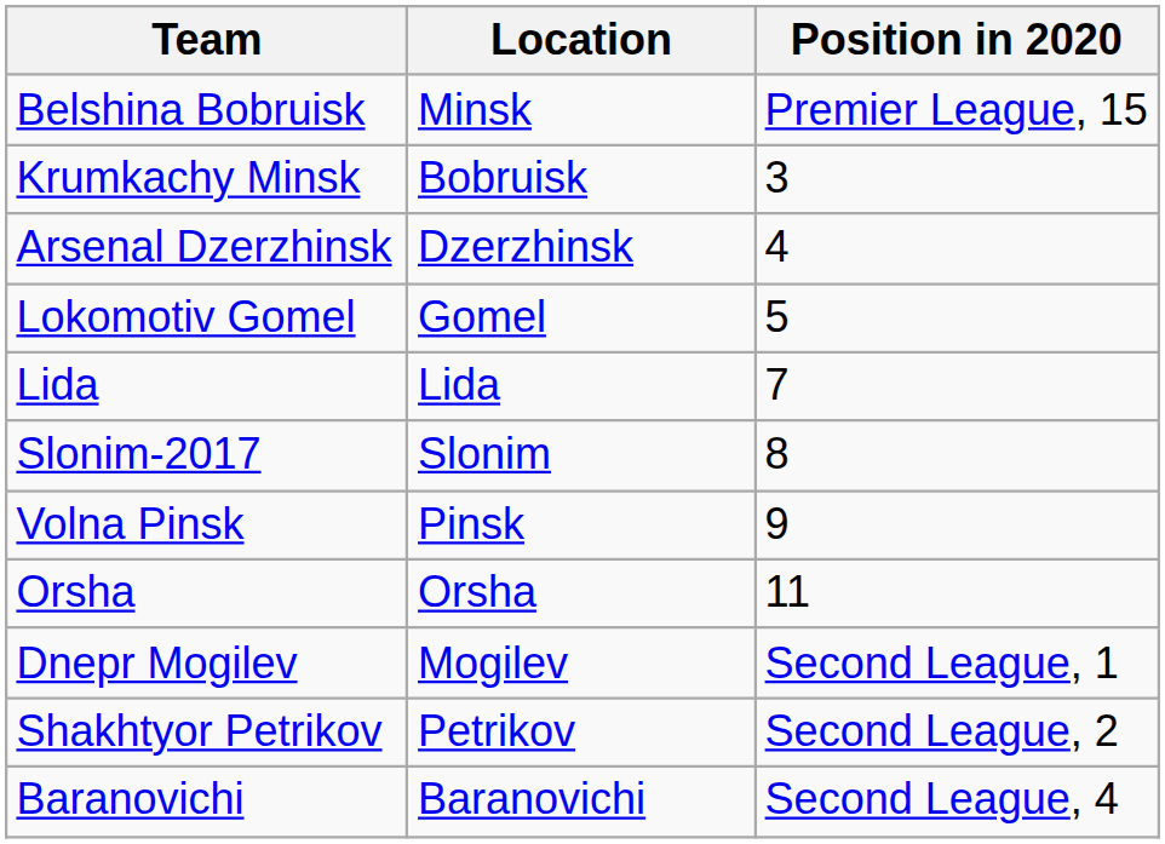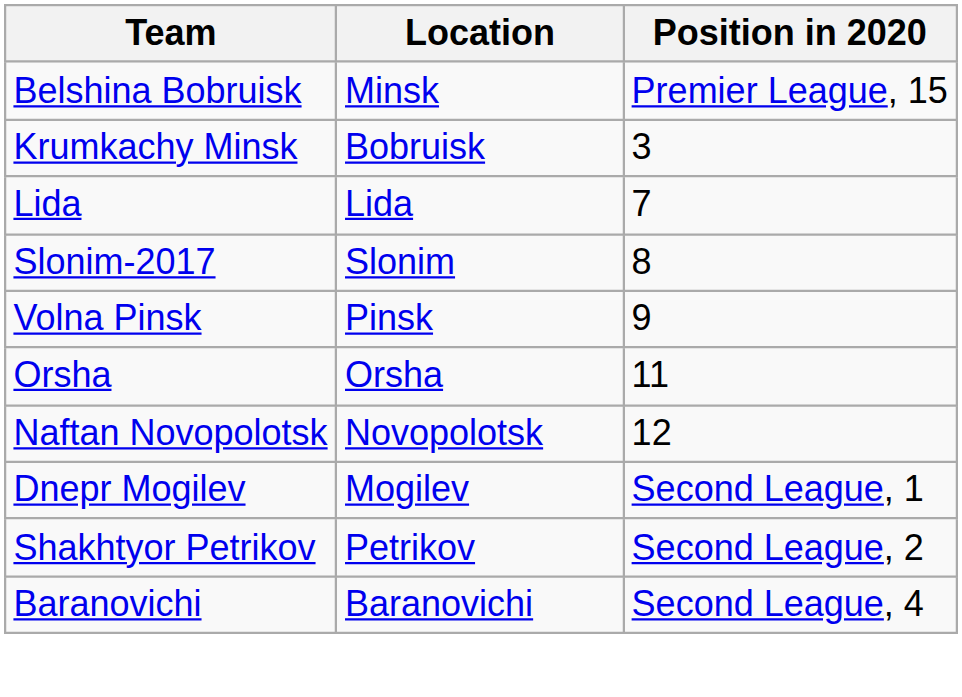- row: Arsenal Dzerzhinsk | Dzerzhinsk | 4
- row: Lokomotiv Gomel | Gomel | 5
+ row: Naftan Novopolotsk | Novopolotsk | 12
